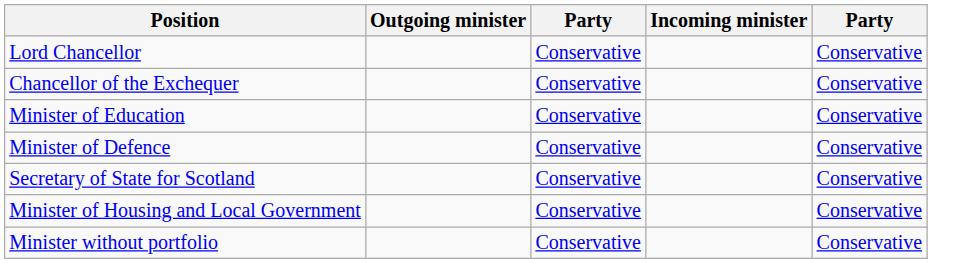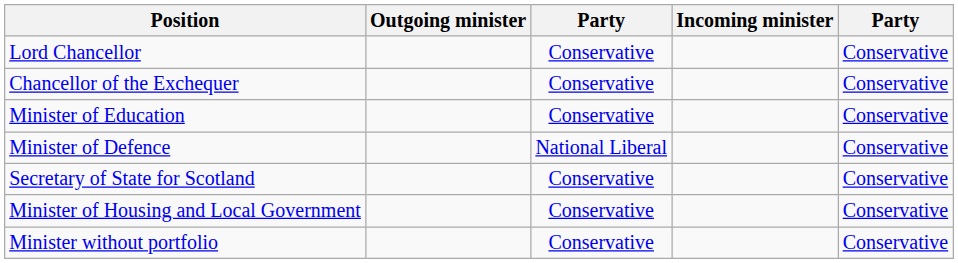Minister of Defence | column 3: Conservative -> National Liberal
